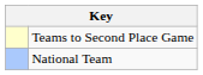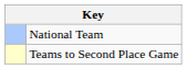rows swapped: National Team <-> Teams to Second Place Game
